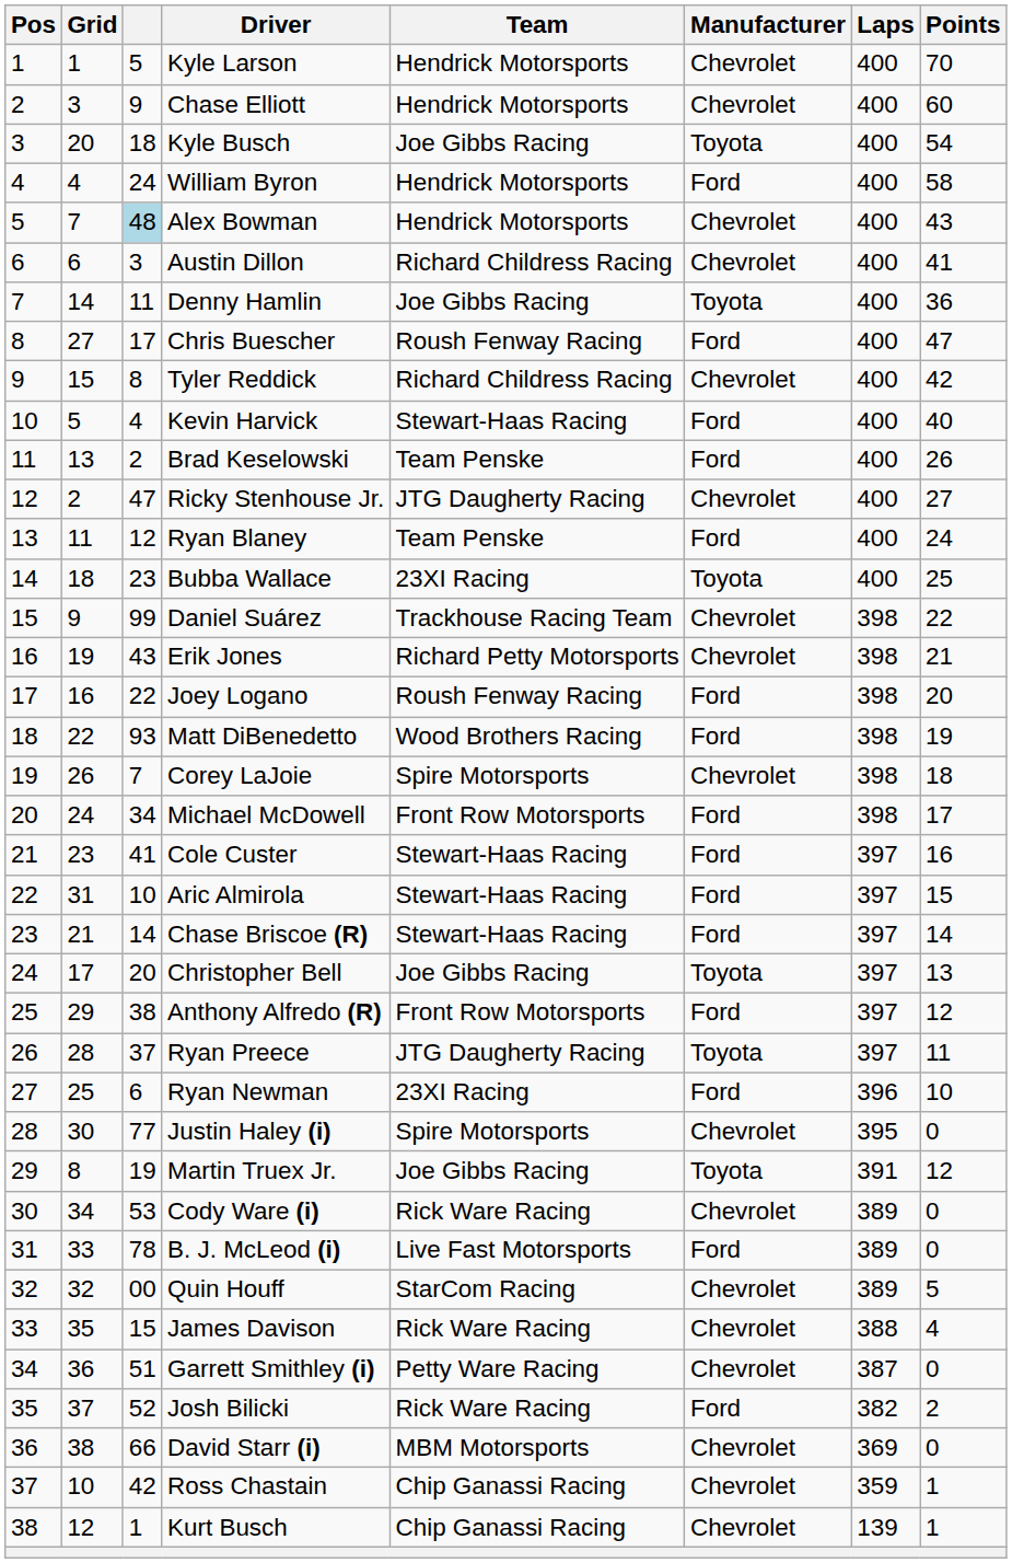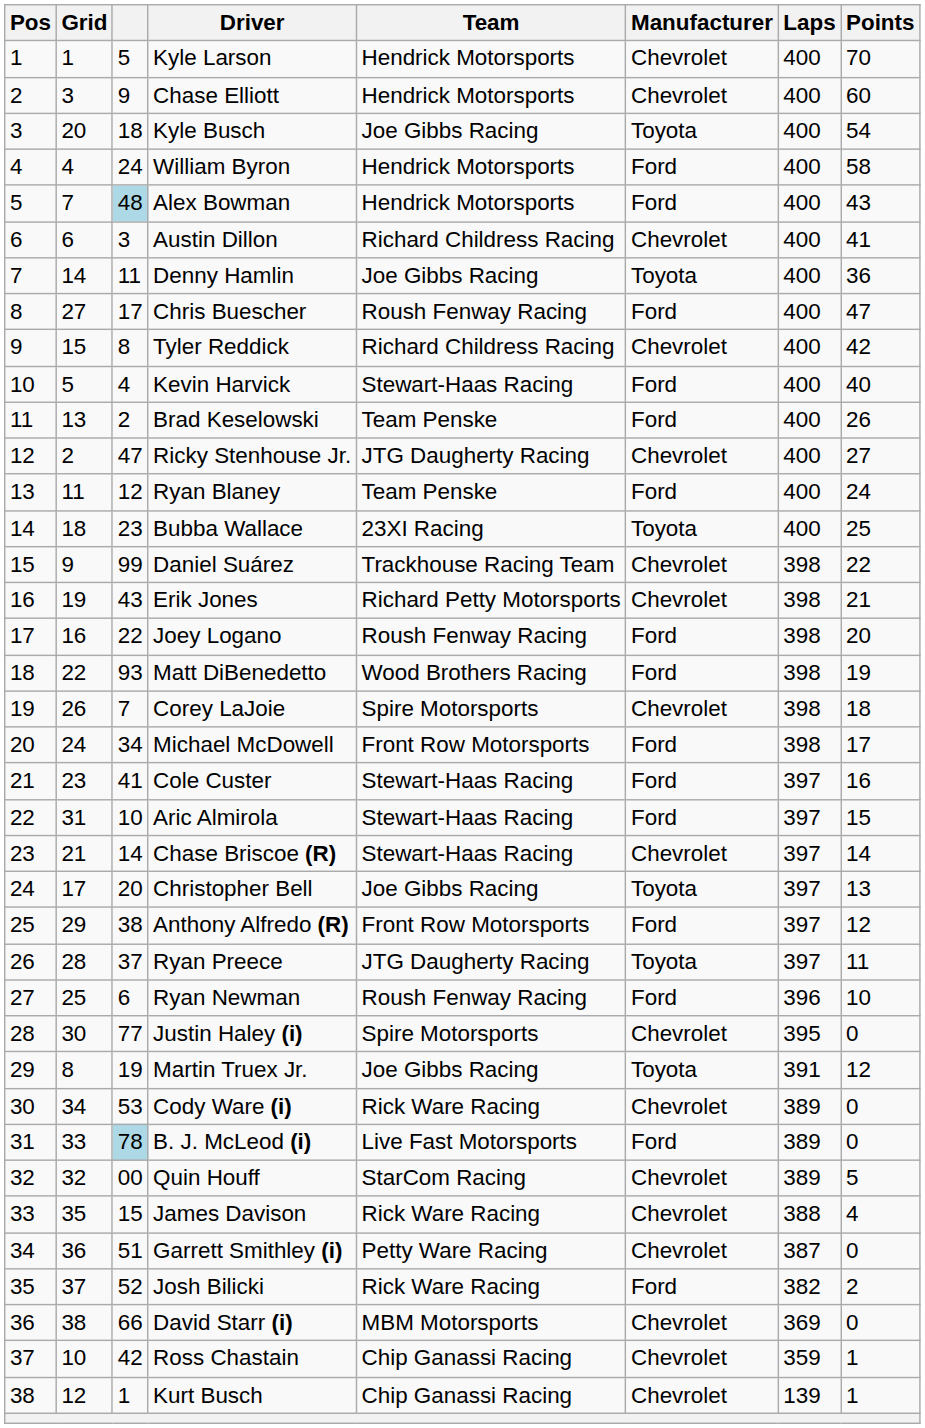Alex Bowman | Manufacturer: Chevrolet -> Ford
Chase Briscoe (R) | Manufacturer: Ford -> Chevrolet
Ryan Newman | Team: 23XI Racing -> Roush Fenway Racing
B. J. McLeod (i) | column 3: no background -> lightblue background
